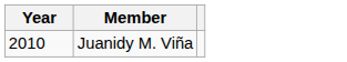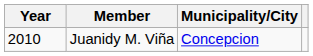+ column: Municipality/City | Concepcion
